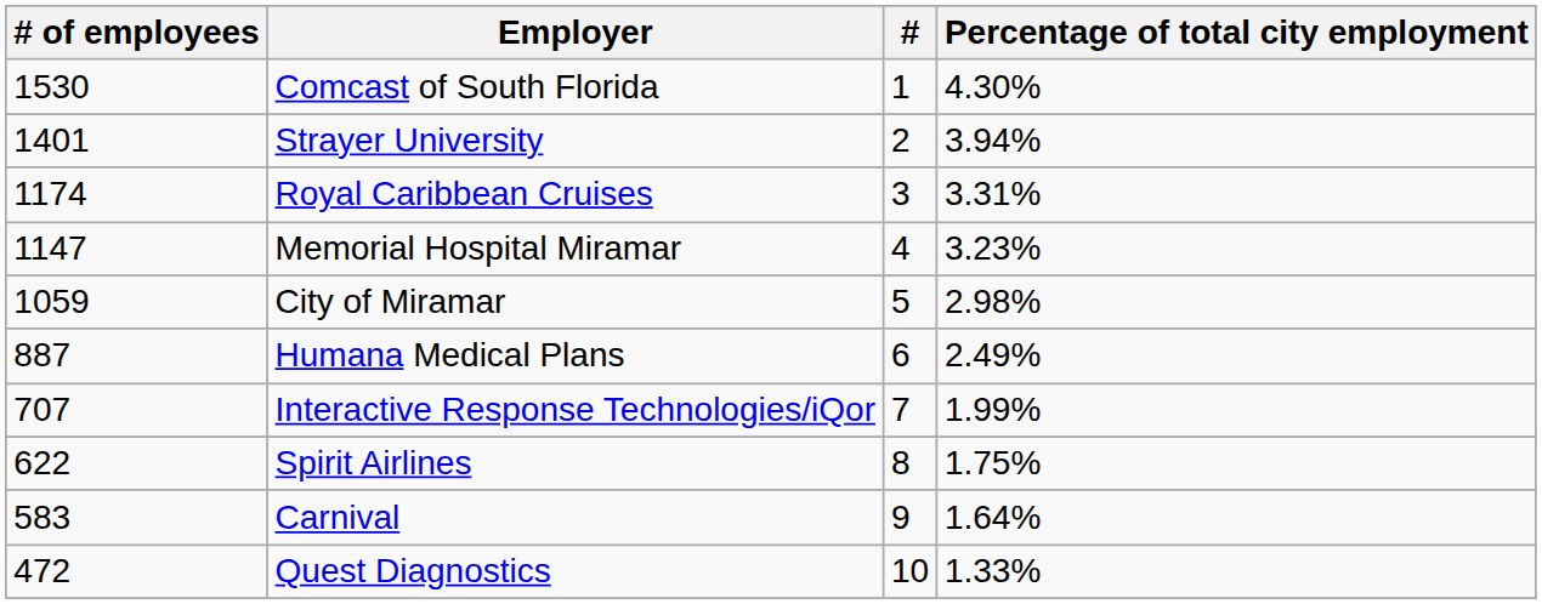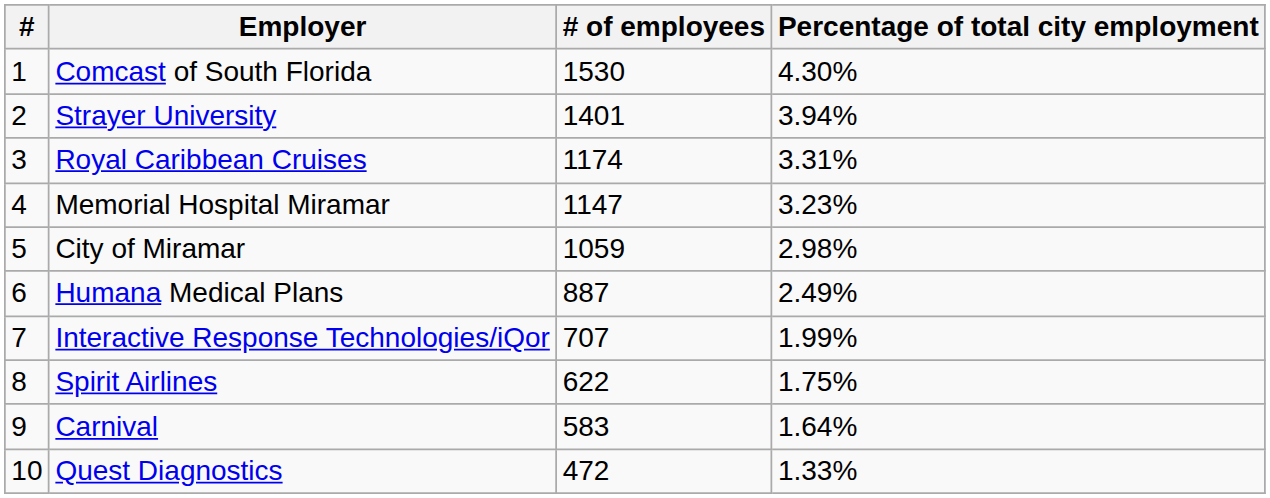columns swapped: # <-> # of employees
